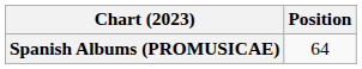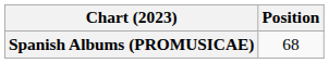Spanish Albums (PROMUSICAE) | Position: 64 -> 68
